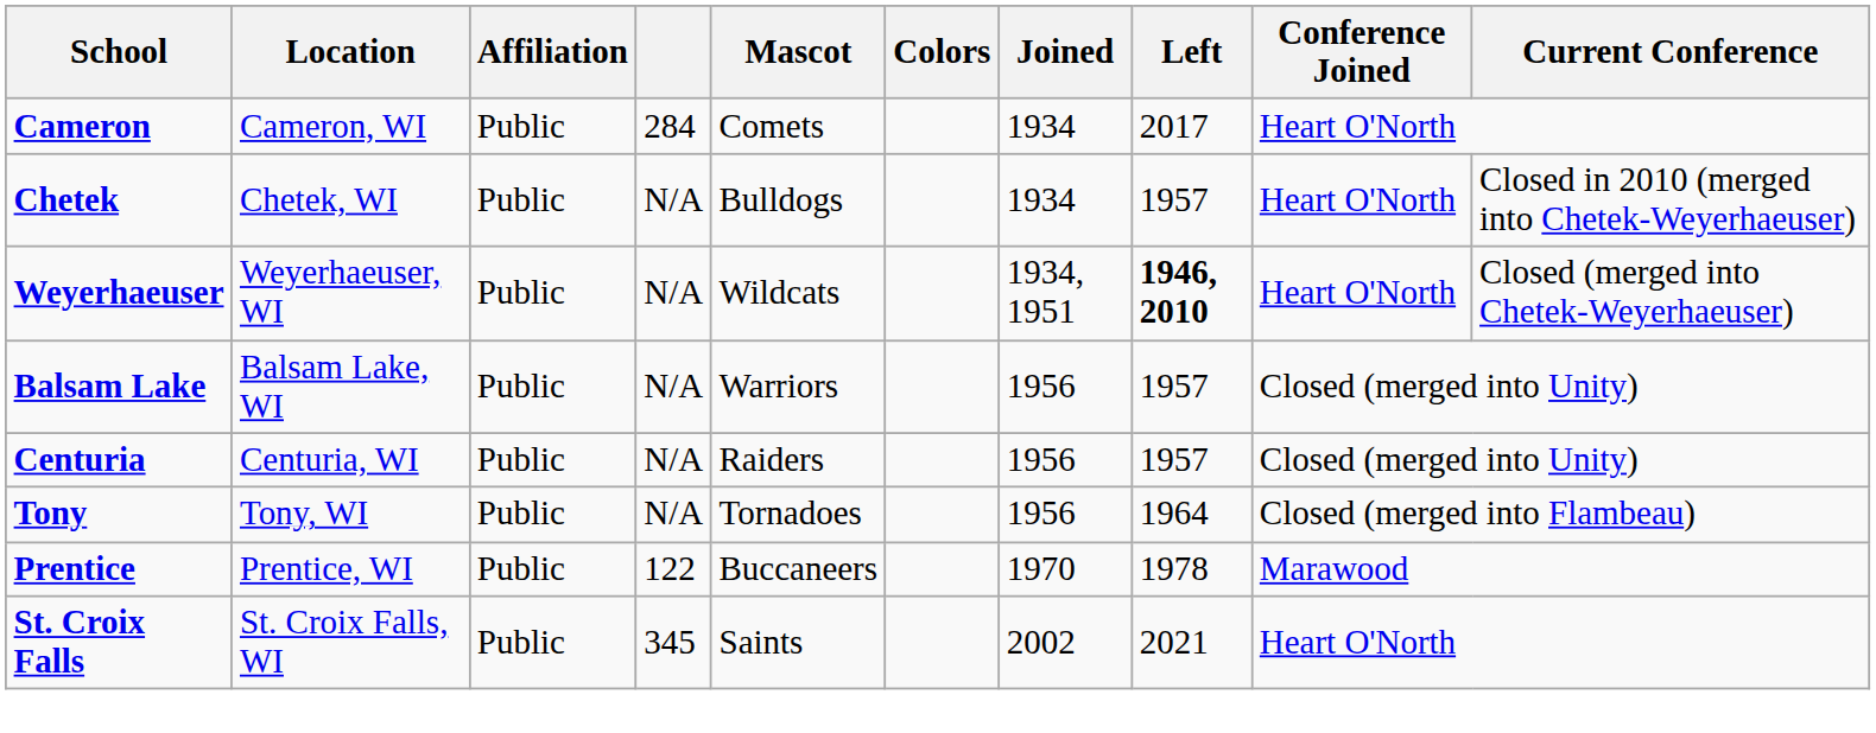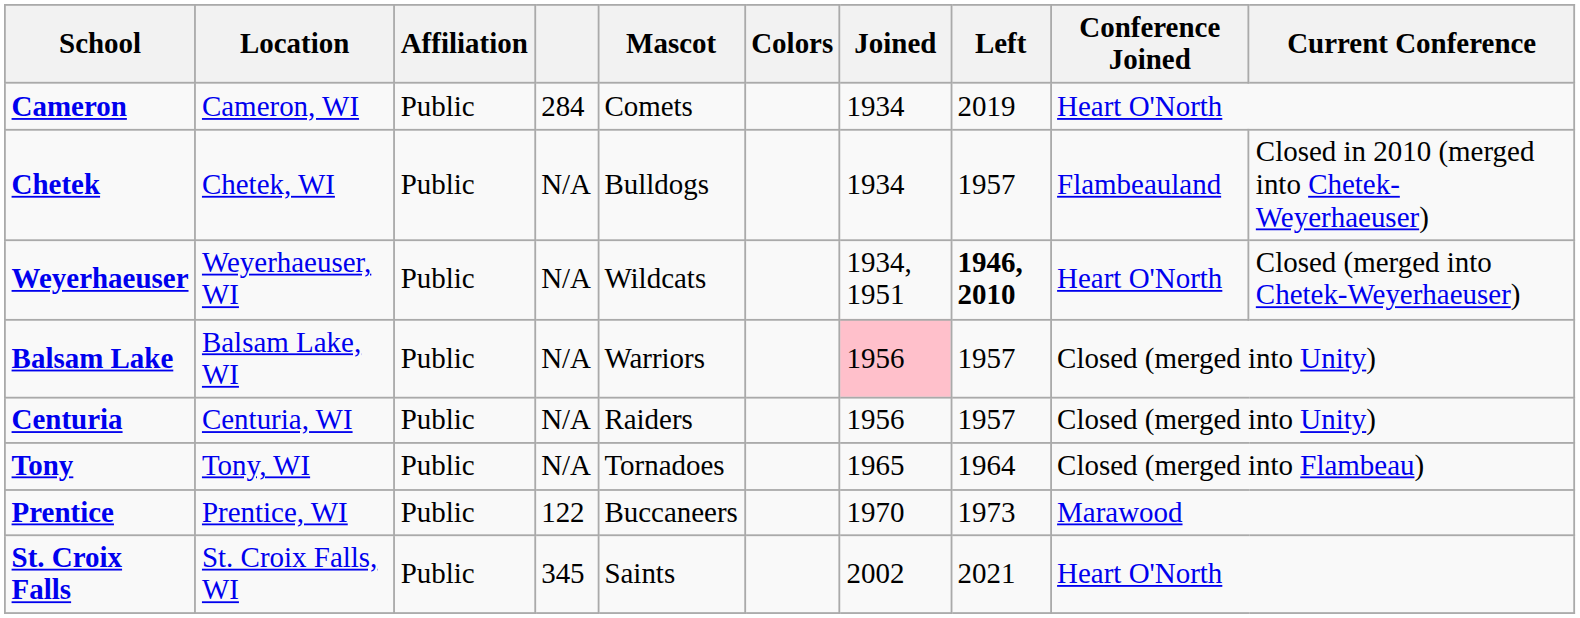Cameron | Left: 2017 -> 2019
Chetek | Conference Joined: Heart O'North -> Flambeauland
Balsam Lake | Joined: no background -> pink background
Tony | Joined: 1956 -> 1965
Prentice | Left: 1978 -> 1973
